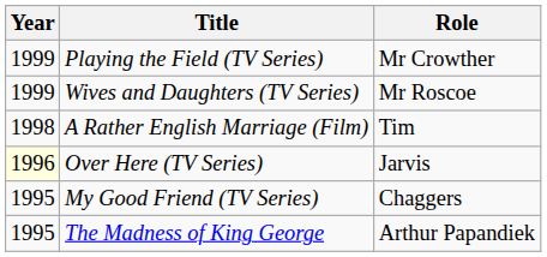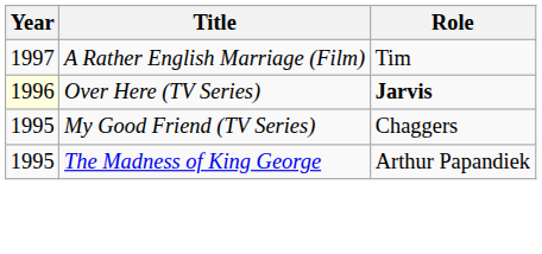- row: 1999 | Playing the Field (TV Series) | Mr Crowther
- row: 1999 | Wives and Daughters (TV Series) | Mr Roscoe
A Rather English Marriage (Film) | Year: 1998 -> 1997
Over Here (TV Series) | Role: normal -> bold
